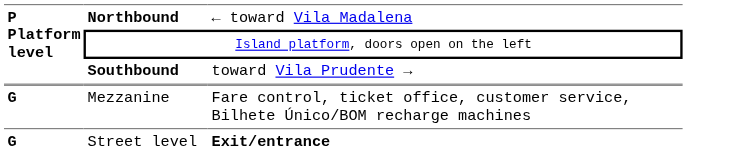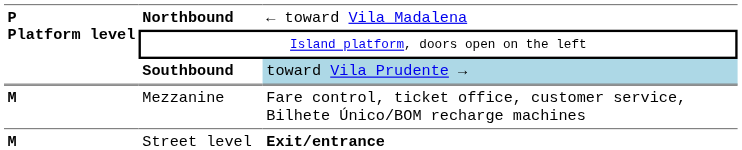Southbound | column 3: no background -> lightblue background
Mezzanine | P Platform level: G -> M
Street level | P Platform level: G -> M
